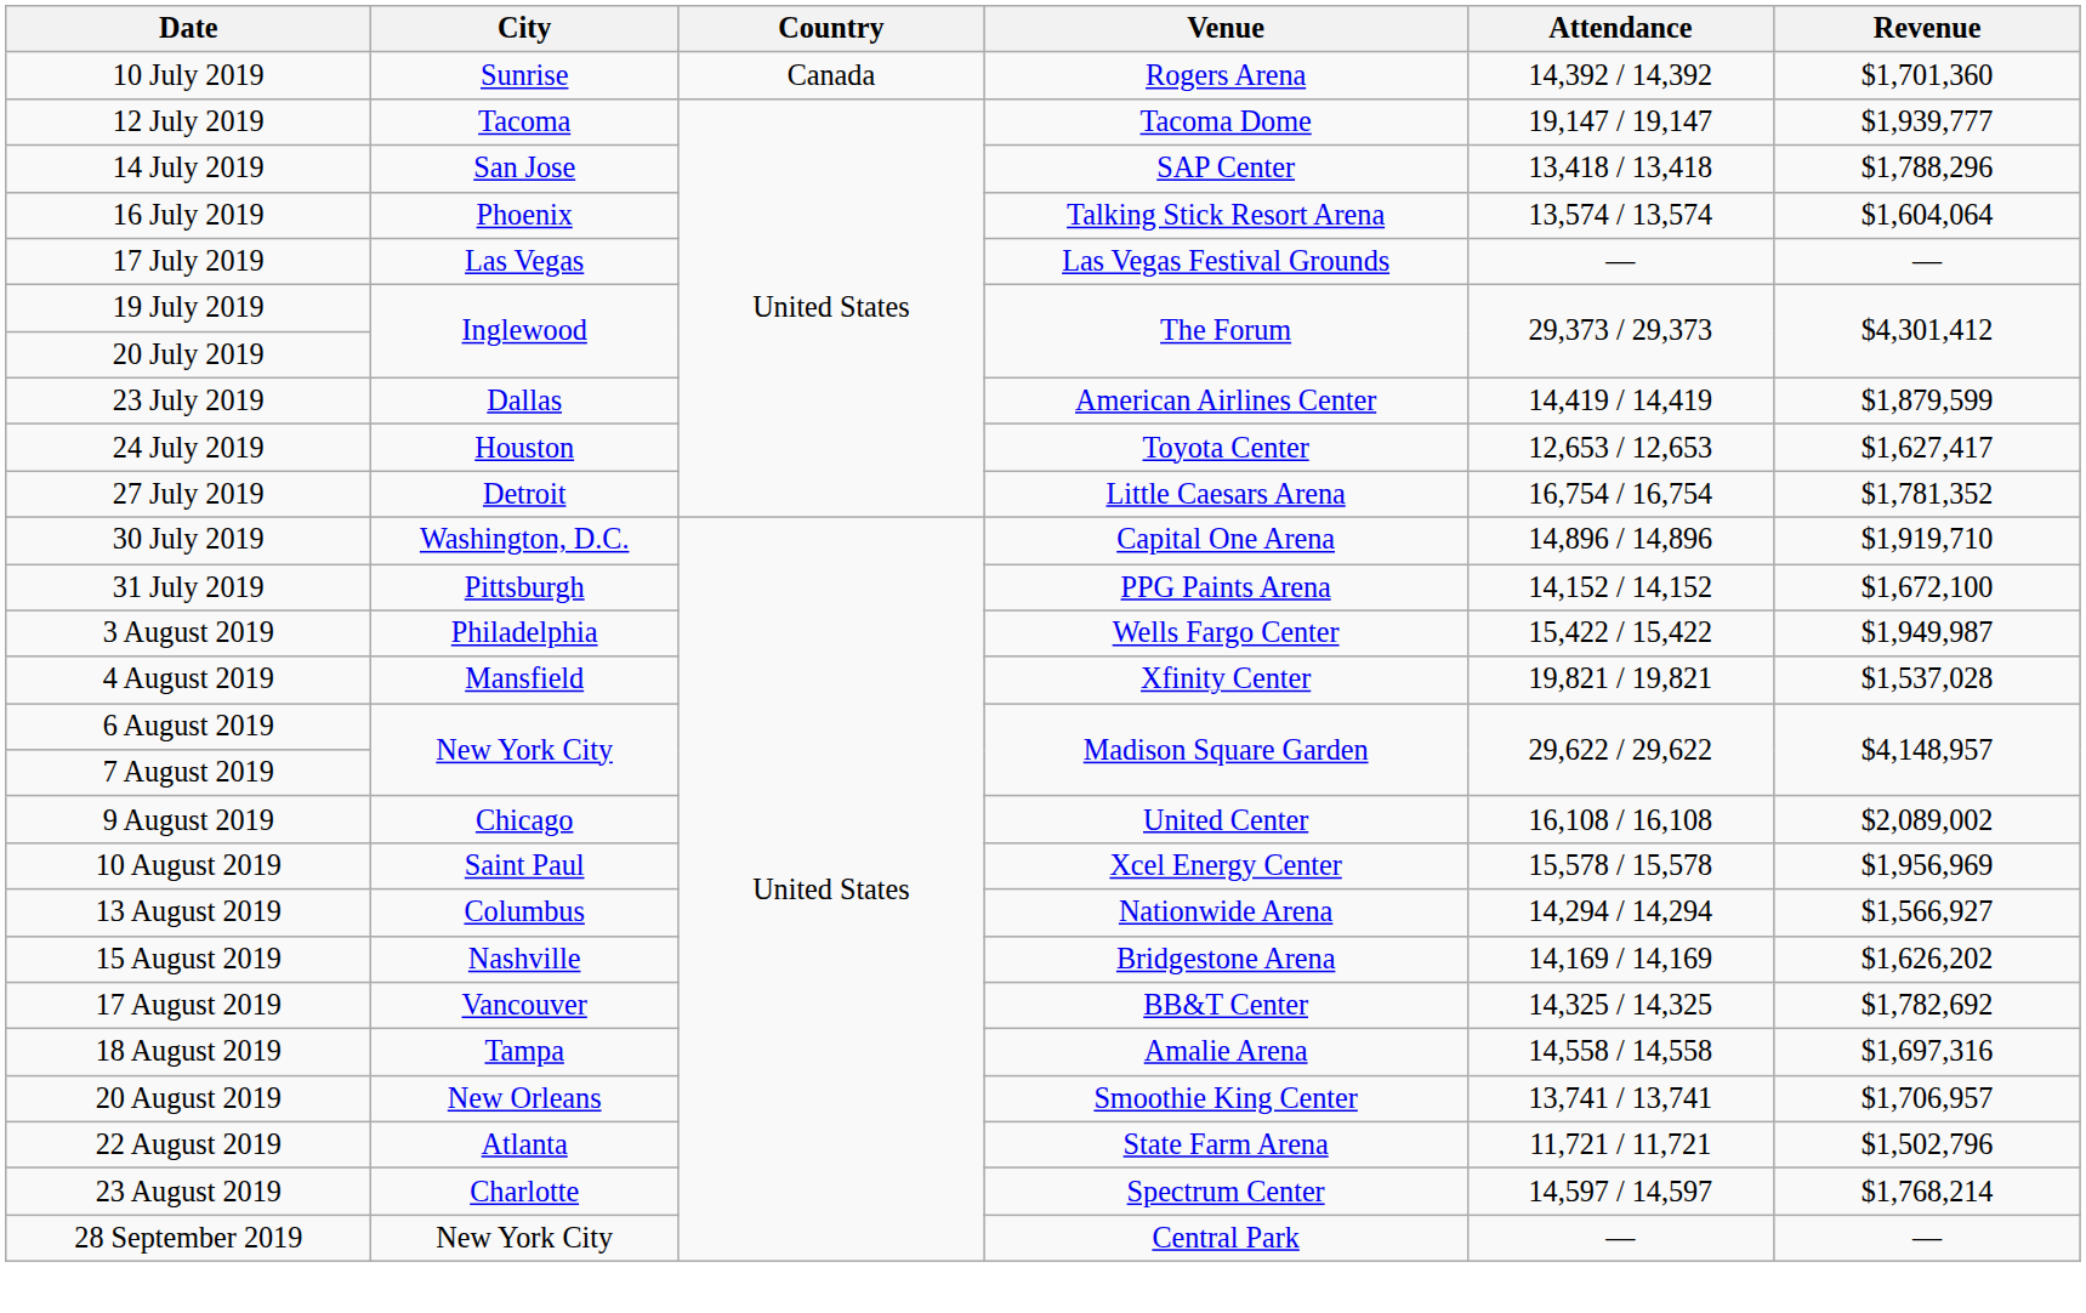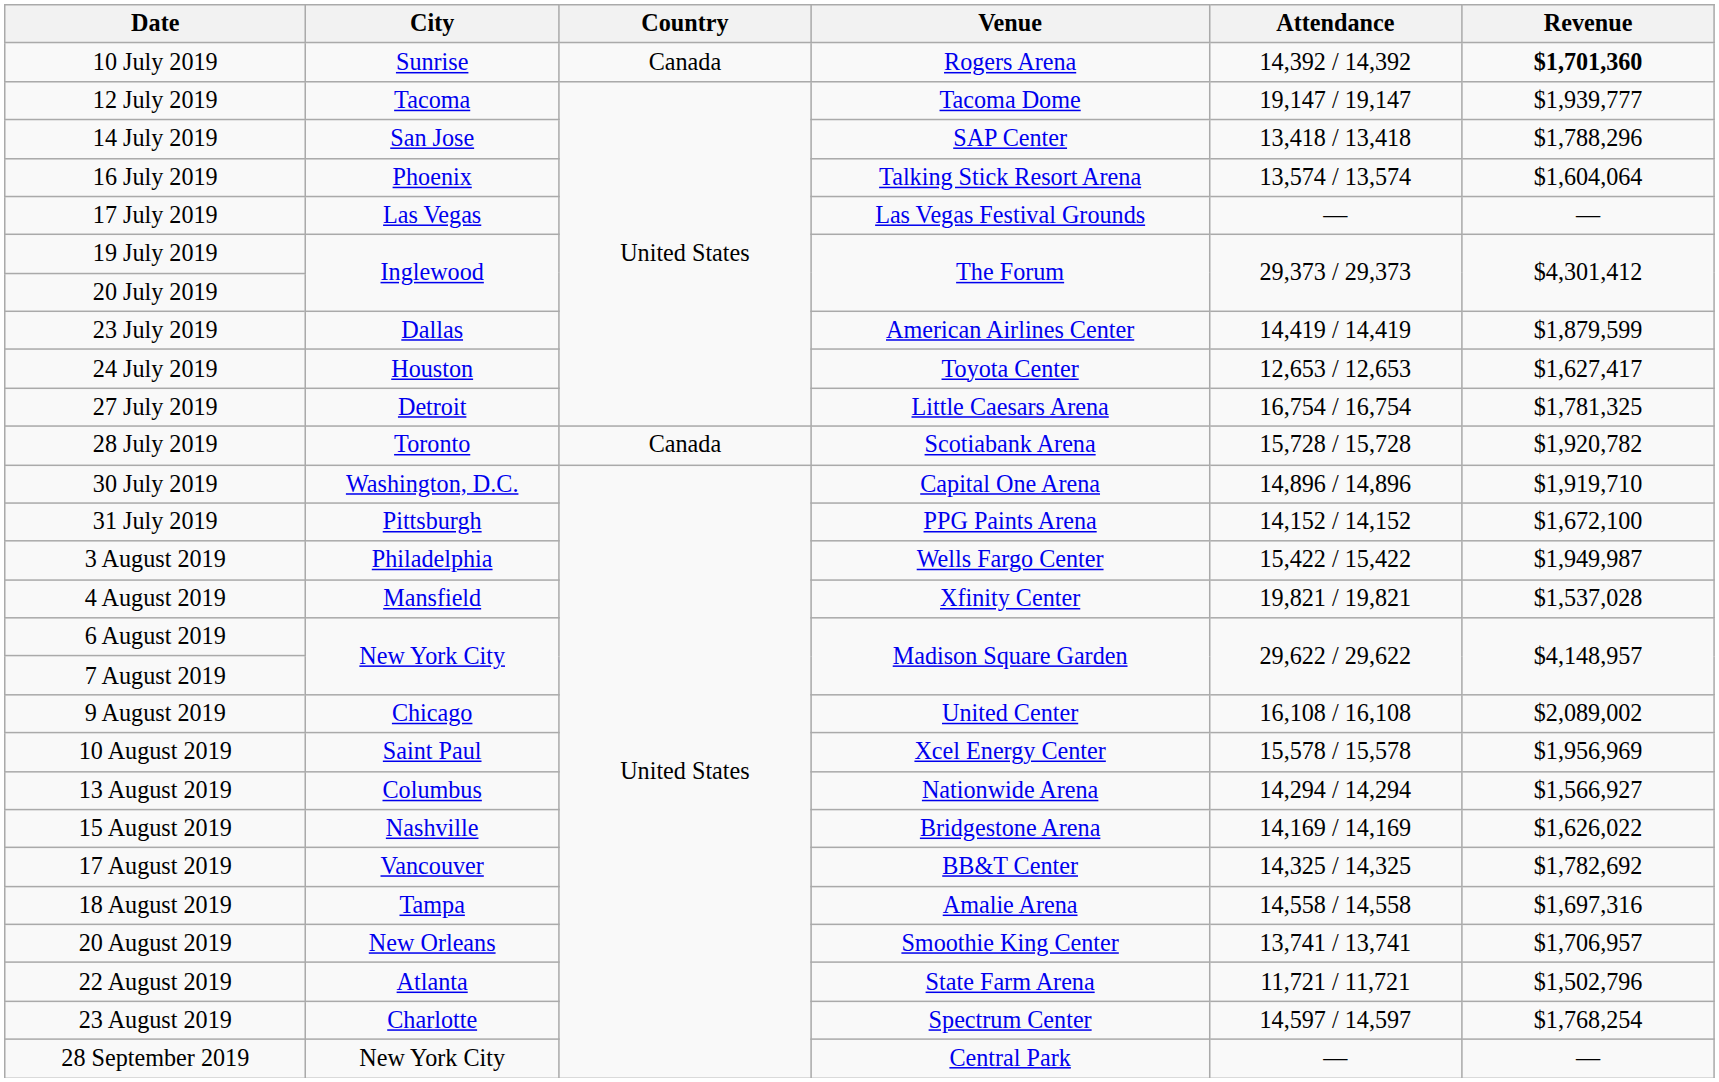10 July 2019 | Revenue: normal -> bold
27 July 2019 | Revenue: $1,781,352 -> $1,781,325
+ row: 28 July 2019 | Toronto | Canada | Scotiabank Arena | 15,728 / 15,728 | $1,920,782
15 August 2019 | Revenue: $1,626,202 -> $1,626,022
23 August 2019 | Revenue: $1,768,214 -> $1,768,254
